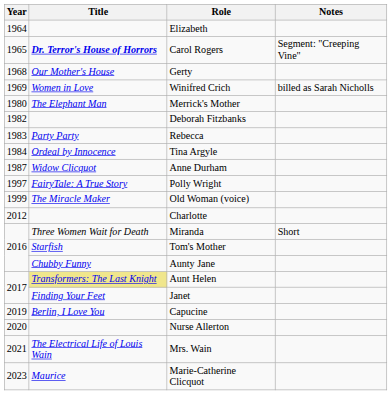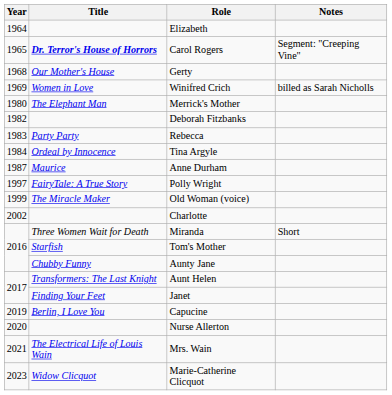Anne Durham | Title: Widow Clicquot -> Maurice
Charlotte | Year: 2012 -> 2002
Aunt Helen | Title: khaki background -> no background
Marie-Catherine Clicquot | Title: Maurice -> Widow Clicquot
